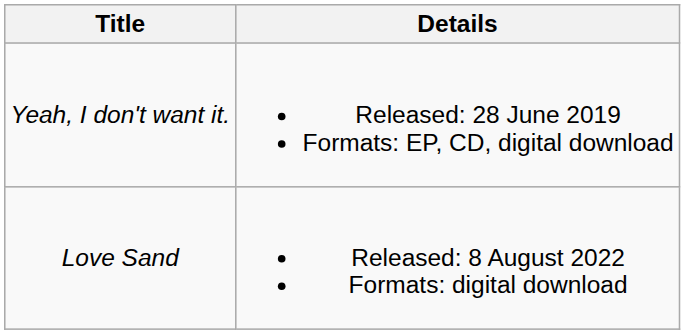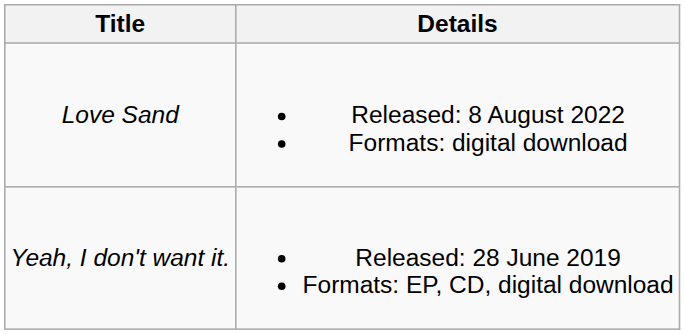rows swapped: Yeah, I don't want it. <-> Love Sand
